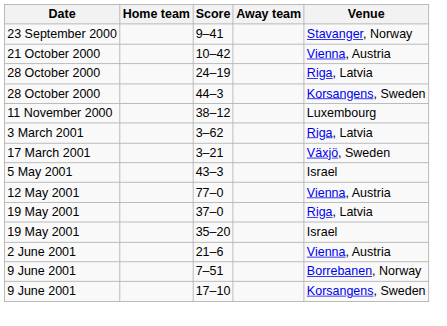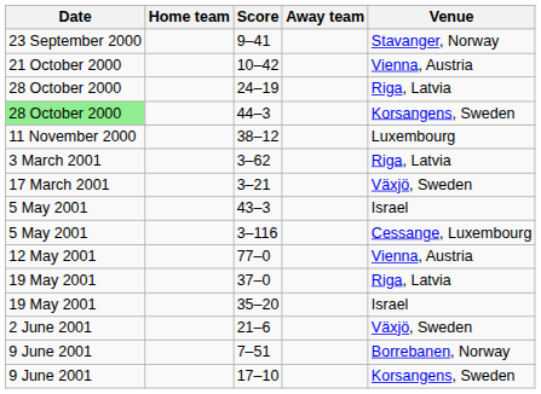44–3 | Date: no background -> lightgreen background
+ row: 5 May 2001 | 3–116 | Cessange, Luxembourg
21–6 | Venue: Vienna, Austria -> Växjö, Sweden
